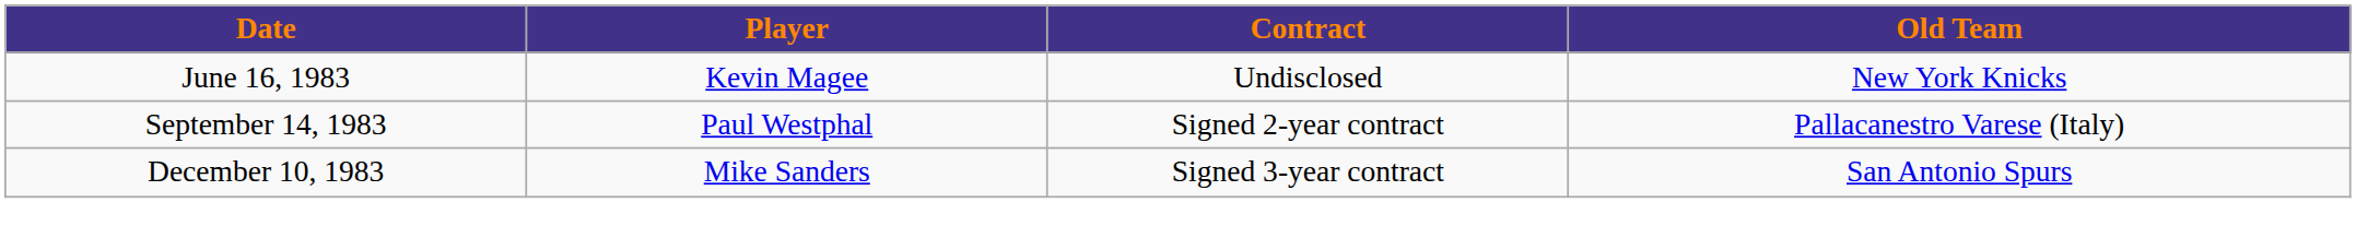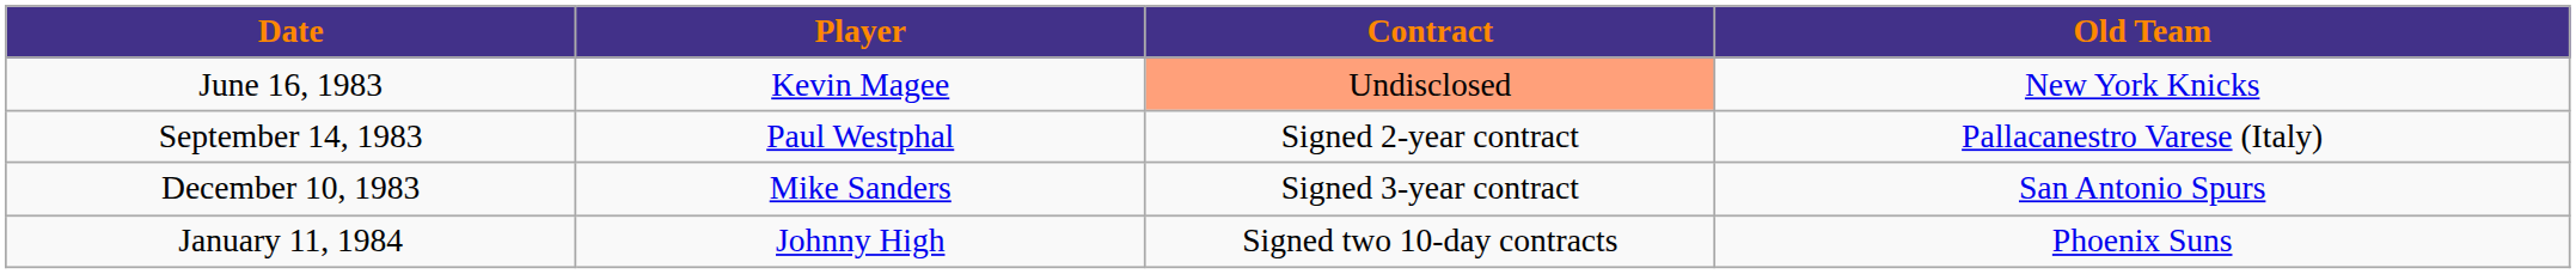June 16, 1983 | Contract: no background -> lightsalmon background
+ row: January 11, 1984 | Johnny High | Signed two 10-day contracts | Phoenix Suns
